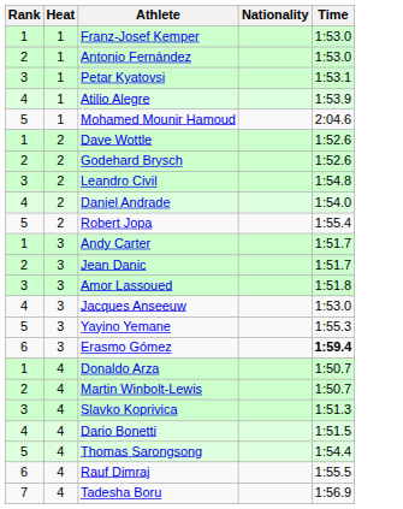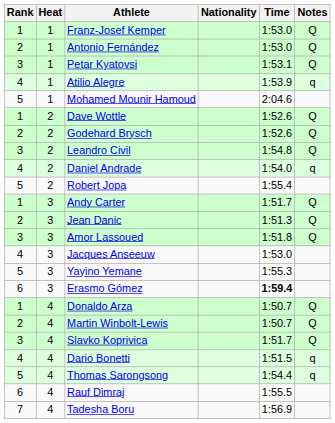+ column: Notes | Q | Q | Q | q | Q | Q | Q | q | Q | Q | Q | Q | Q | Q | q | q
Jean Danic | Time: 1:51.7 -> 1:51.3
Slavko Koprivica | Time: 1:51.3 -> 1:51.7
